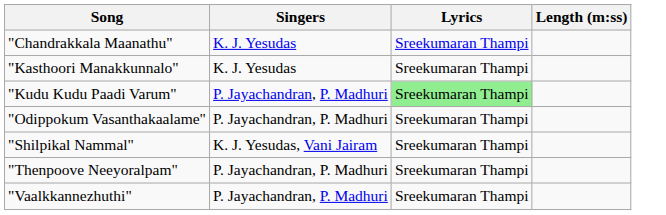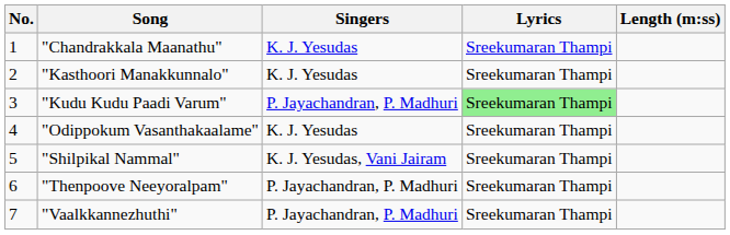+ column: No. | 1 | 2 | 3 | 4 | 5 | 6 | 7
"Odippokum Vasanthakaalame" | Singers: P. Jayachandran, P. Madhuri -> K. J. Yesudas
